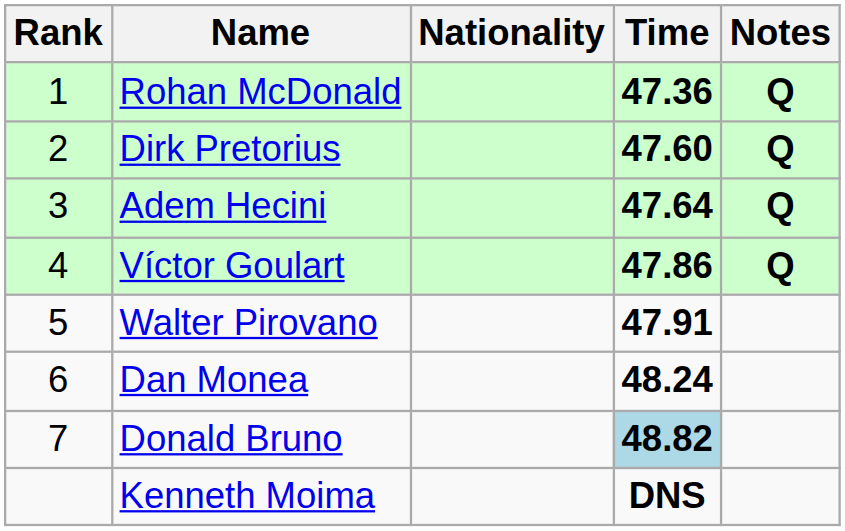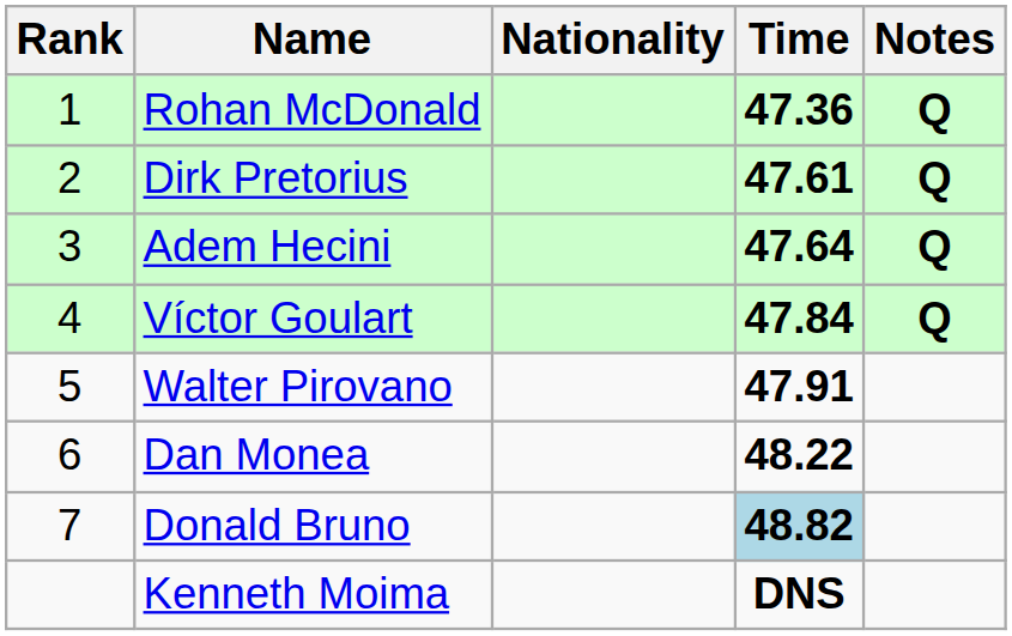Dirk Pretorius | Time: 47.60 -> 47.61
Víctor Goulart | Time: 47.86 -> 47.84
Dan Monea | Time: 48.24 -> 48.22
